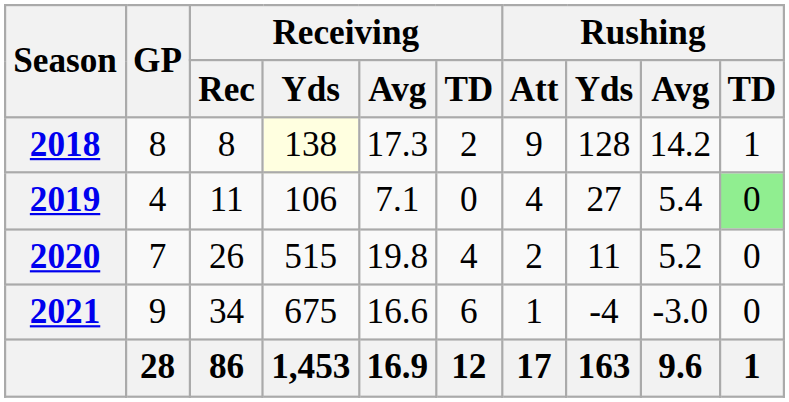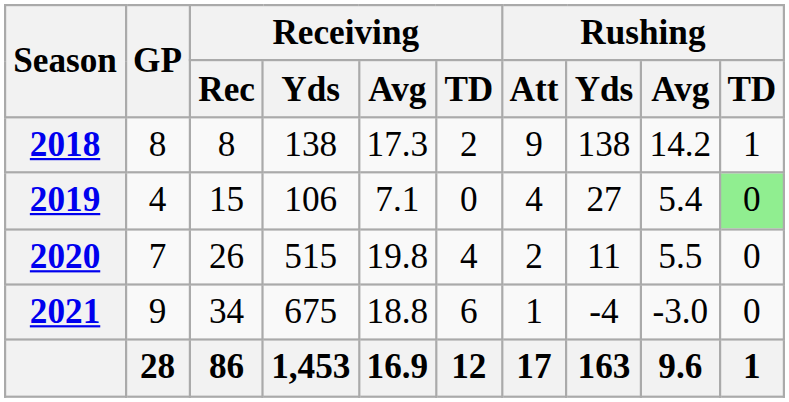2018 | Receiving / Yds: lightyellow background -> no background
2018 | Rushing / Yds: 128 -> 138
2019 | Receiving / Rec: 11 -> 15
2020 | Rushing / Avg: 5.2 -> 5.5
2021 | Receiving / Avg: 16.6 -> 18.8
